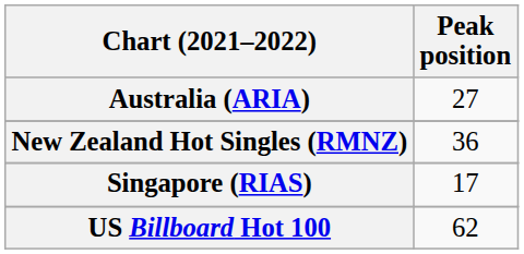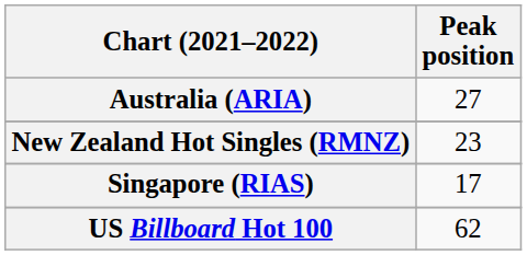New Zealand Hot Singles (RMNZ) | Peak position: 36 -> 23
